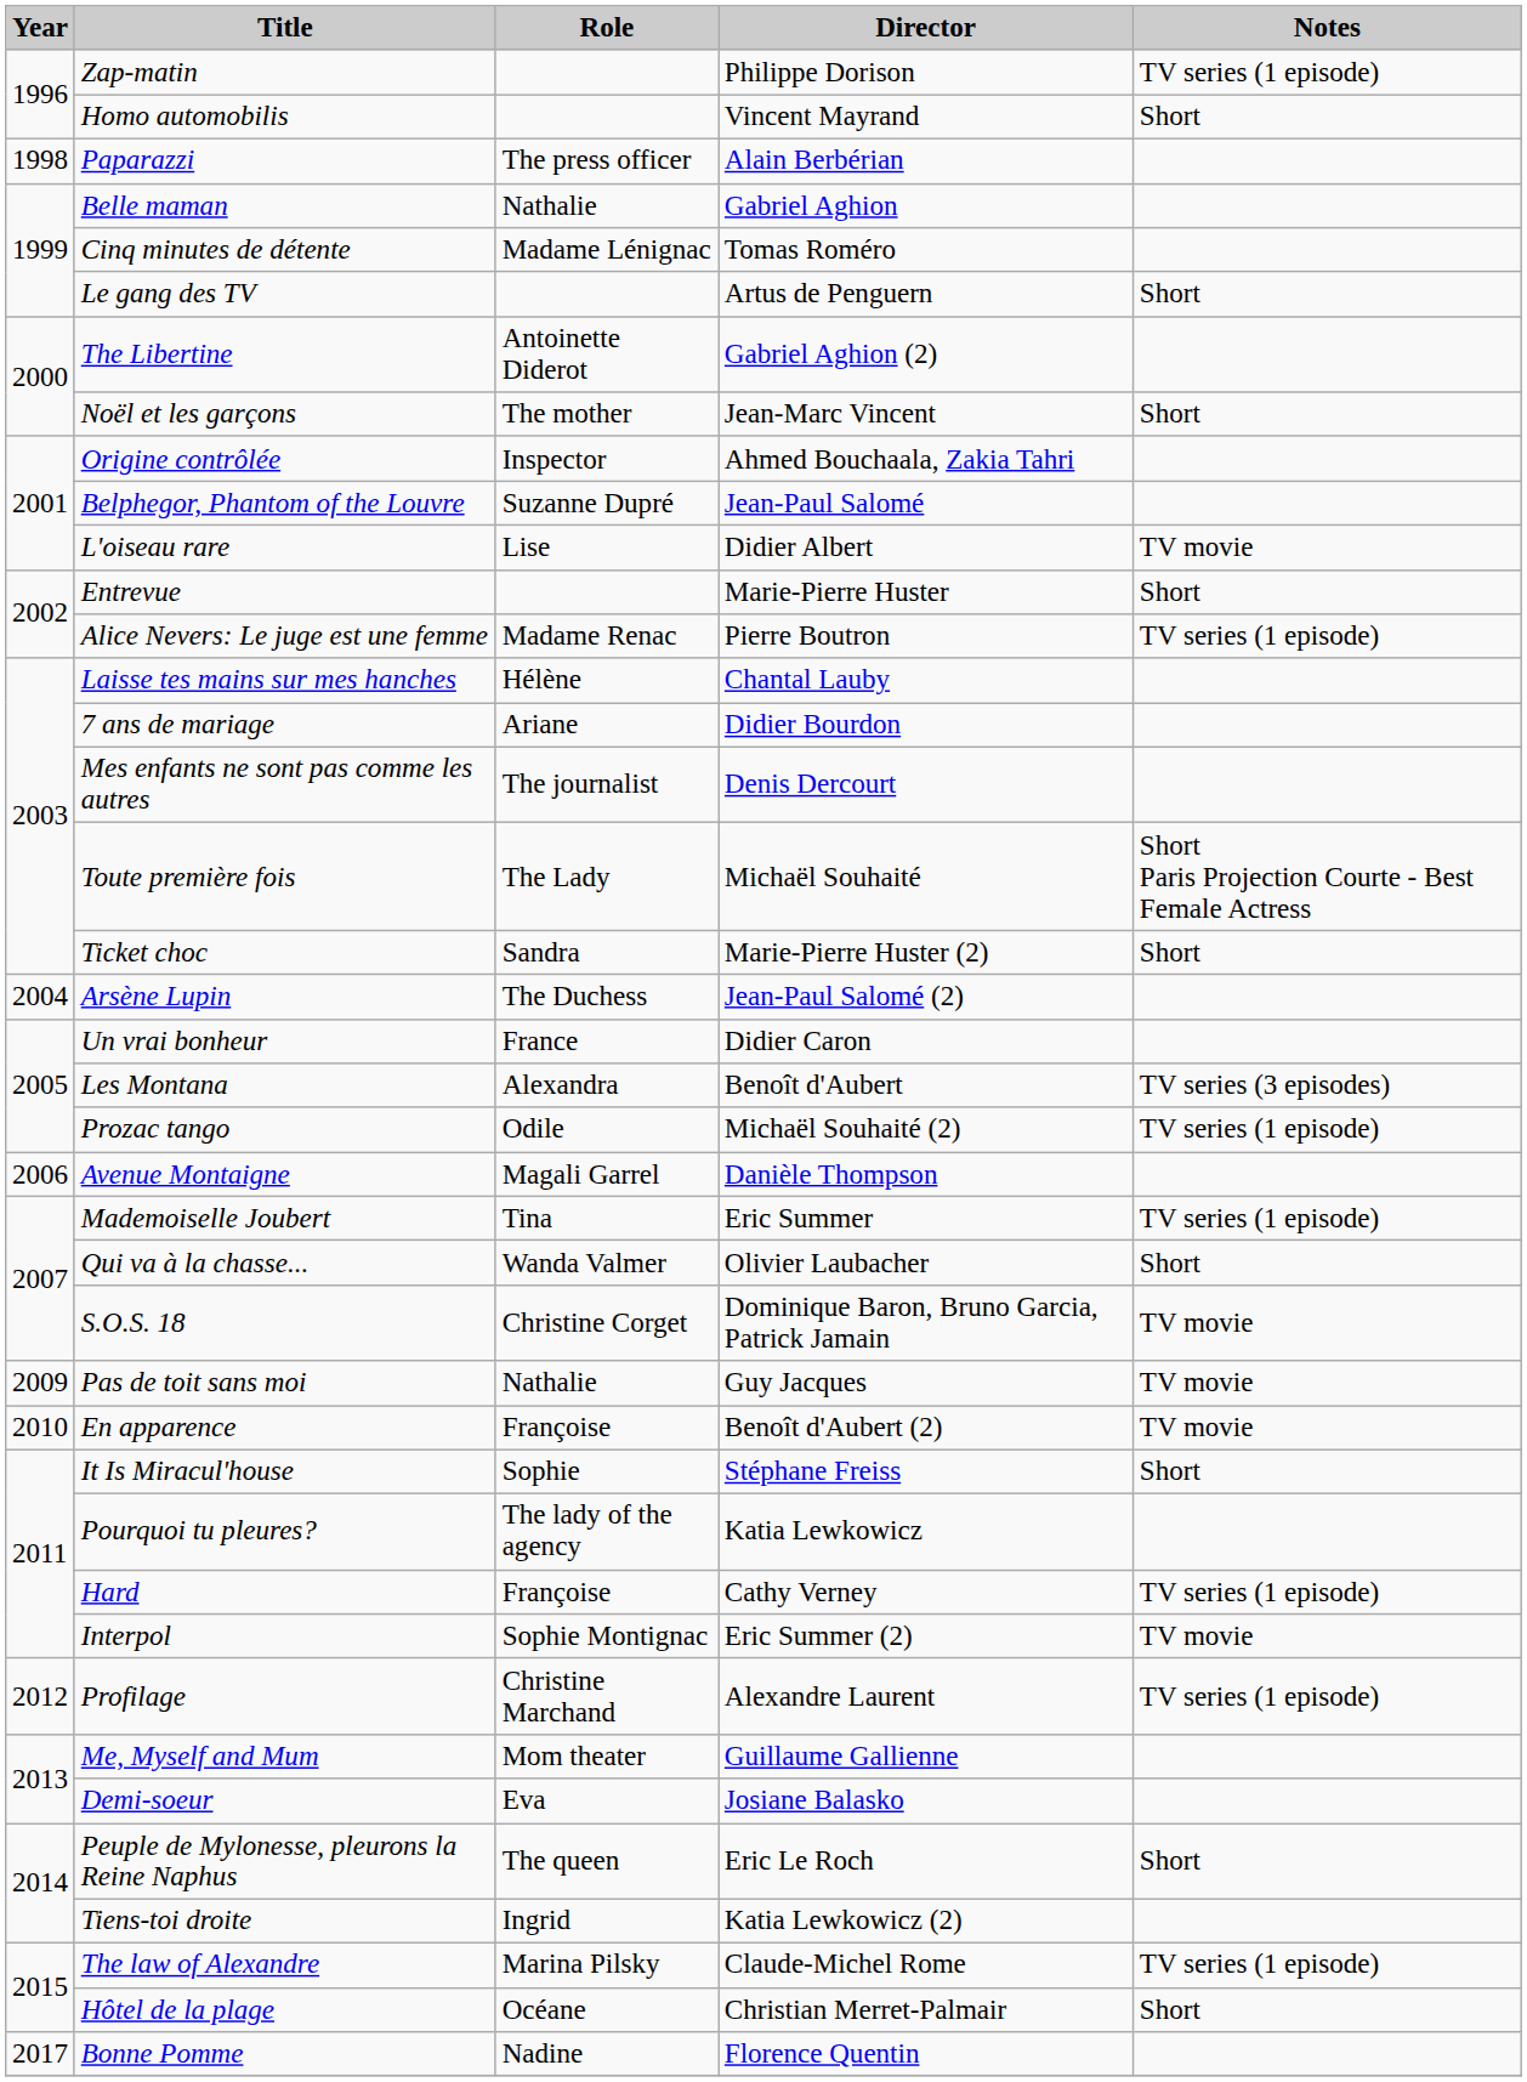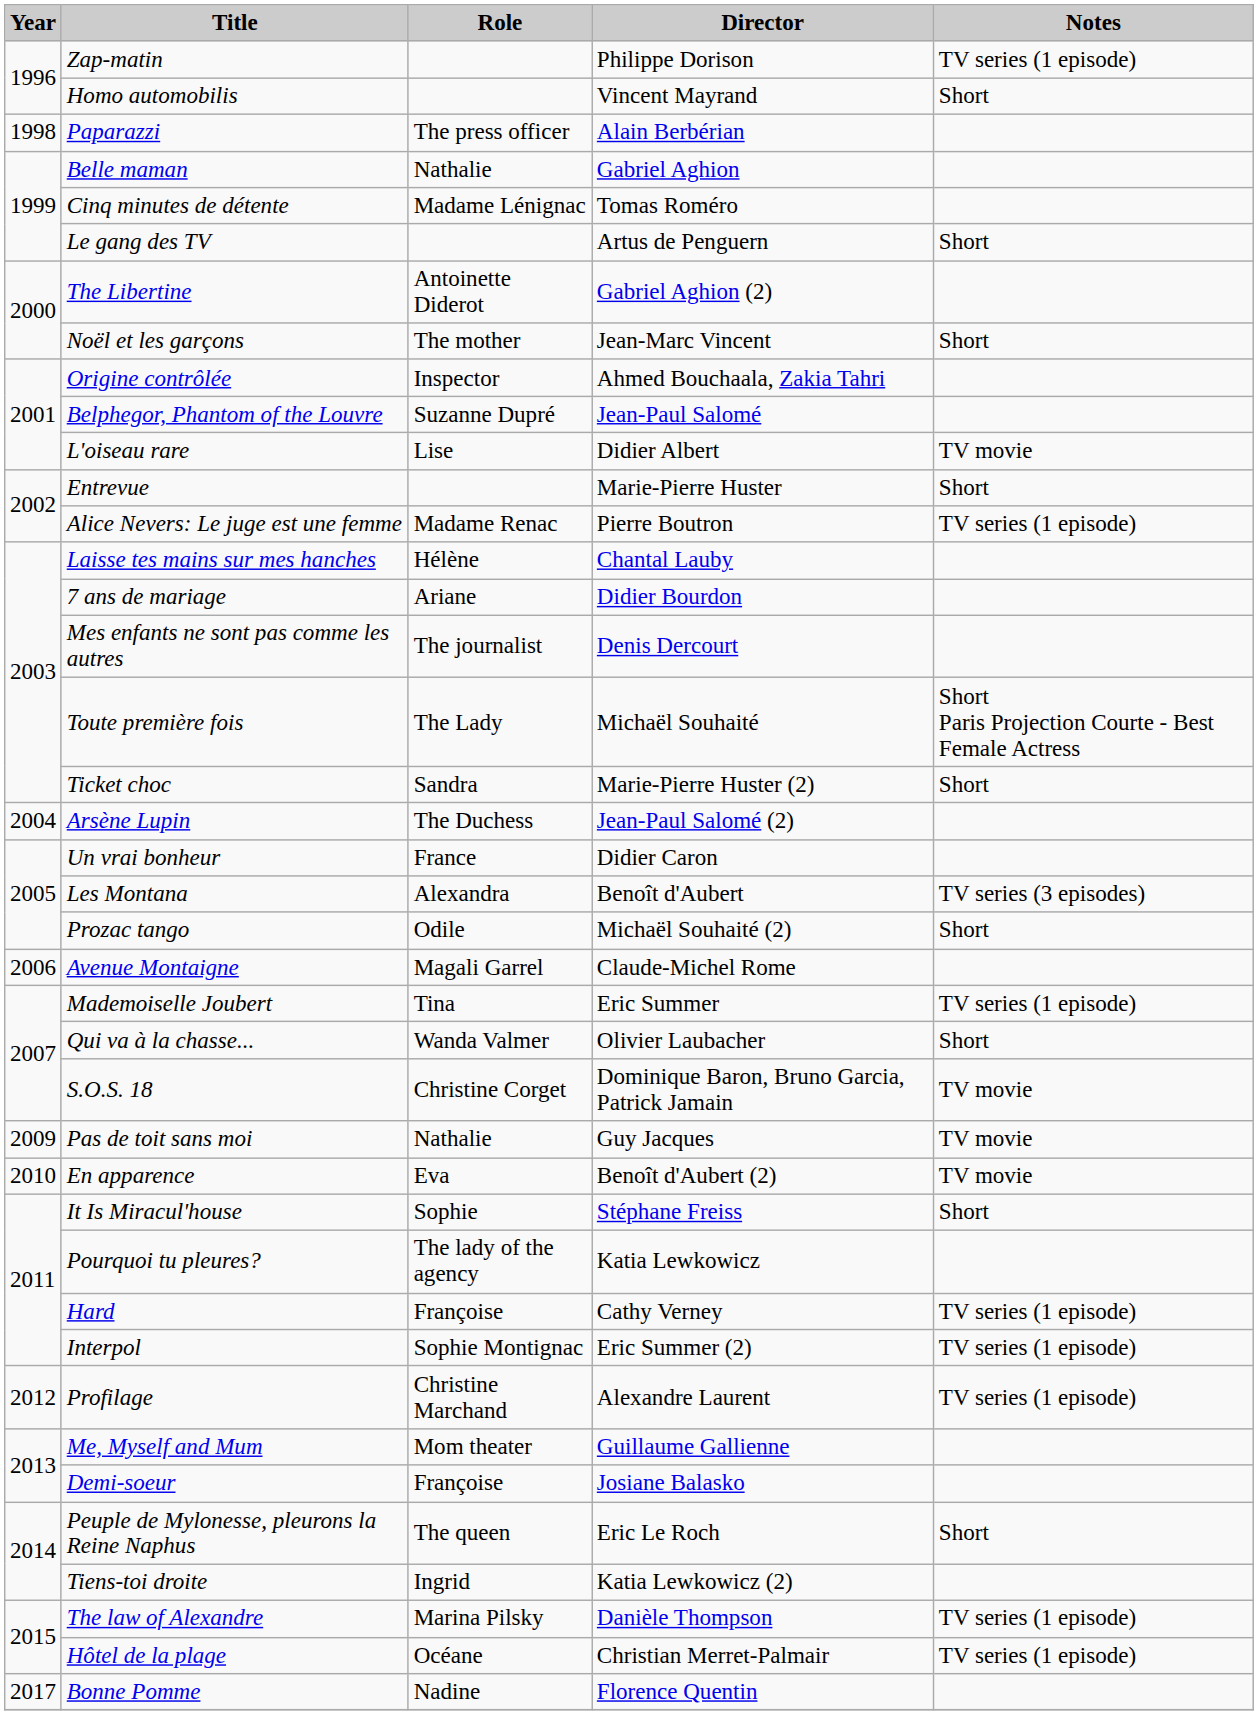Prozac tango | Notes: TV series (1 episode) -> Short
Avenue Montaigne | Director: Danièle Thompson -> Claude-Michel Rome
En apparence | Role: Françoise -> Eva
Interpol | Notes: TV movie -> TV series (1 episode)
Demi-soeur | Role: Eva -> Françoise
The law of Alexandre | Director: Claude-Michel Rome -> Danièle Thompson
Hôtel de la plage | Notes: Short -> TV series (1 episode)
